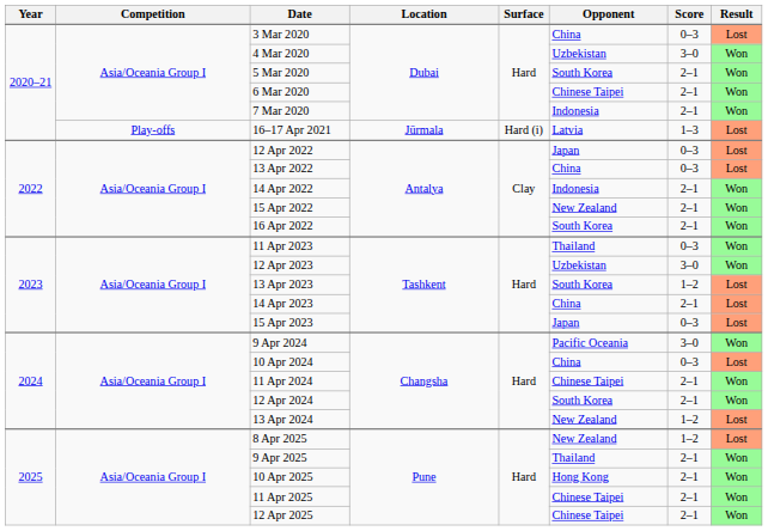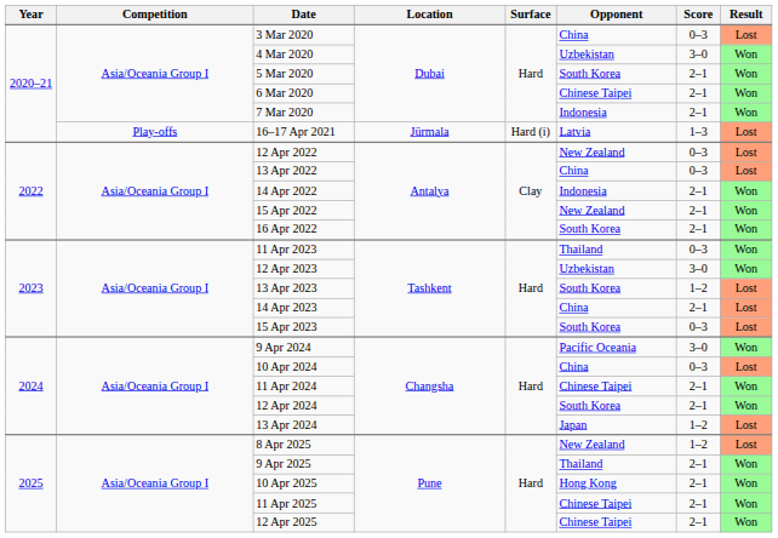12 Apr 2022 | Opponent: Japan -> New Zealand
15 Apr 2023 | Opponent: Japan -> South Korea
13 Apr 2024 | Opponent: New Zealand -> Japan
